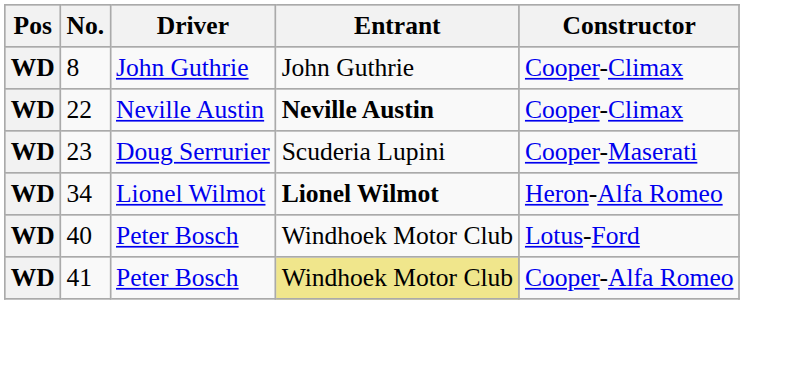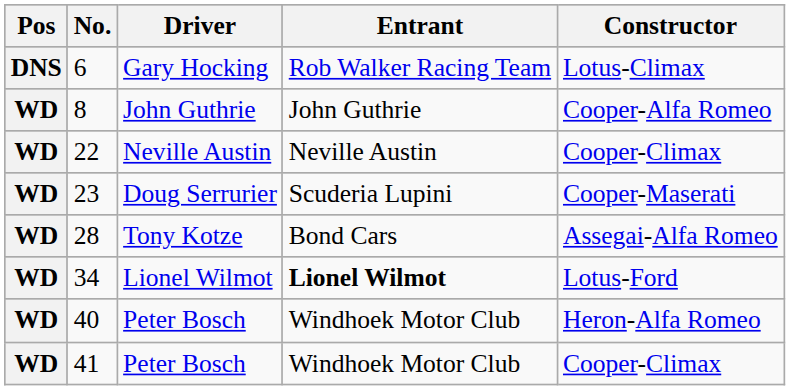+ row: DNS | 6 | Gary Hocking | Rob Walker Racing Team | Lotus-Climax
8 | Constructor: Cooper-Climax -> Cooper-Alfa Romeo
22 | Entrant: bold -> normal
+ row: WD | 28 | Tony Kotze | Bond Cars | Assegai-Alfa Romeo
34 | Constructor: Heron-Alfa Romeo -> Lotus-Ford
40 | Constructor: Lotus-Ford -> Heron-Alfa Romeo
41 | Entrant: khaki background -> no background
41 | Constructor: Cooper-Alfa Romeo -> Cooper-Climax
